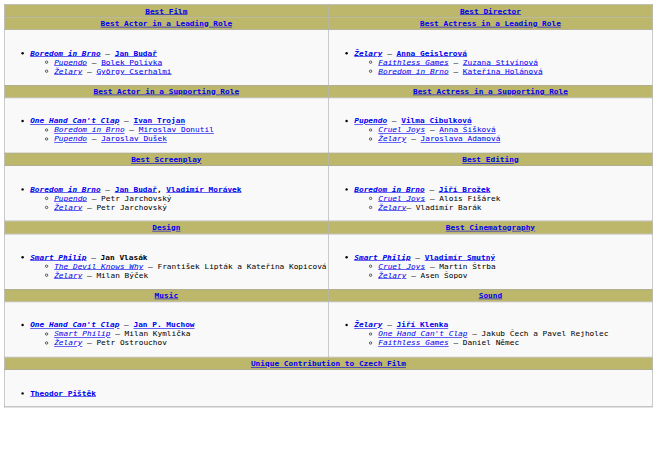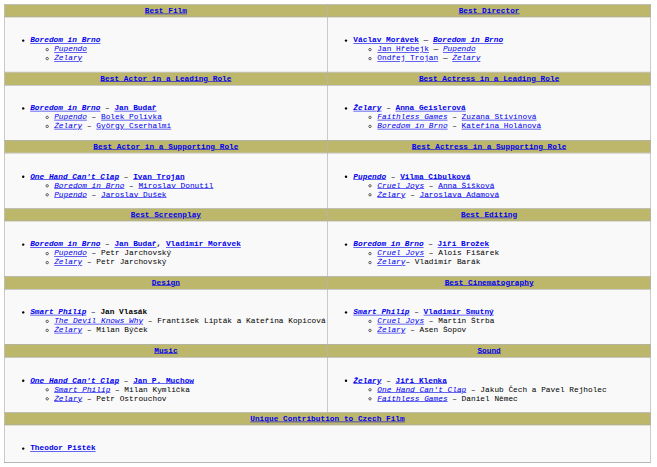+ row: Boredom in Brno Pupendo Želary | Václav Morávek — Boredom in Brno Jan Hřebejk — Pupendo Ondřej Trojan — Želary
